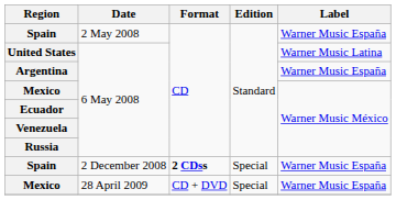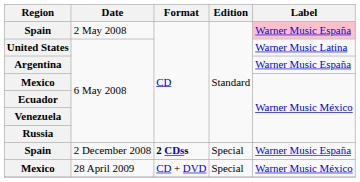Spain / 2 May 2008 | Label: no background -> pink background
Mexico / 28 April 2009 | Label: Warner Music España -> Warner Music México
